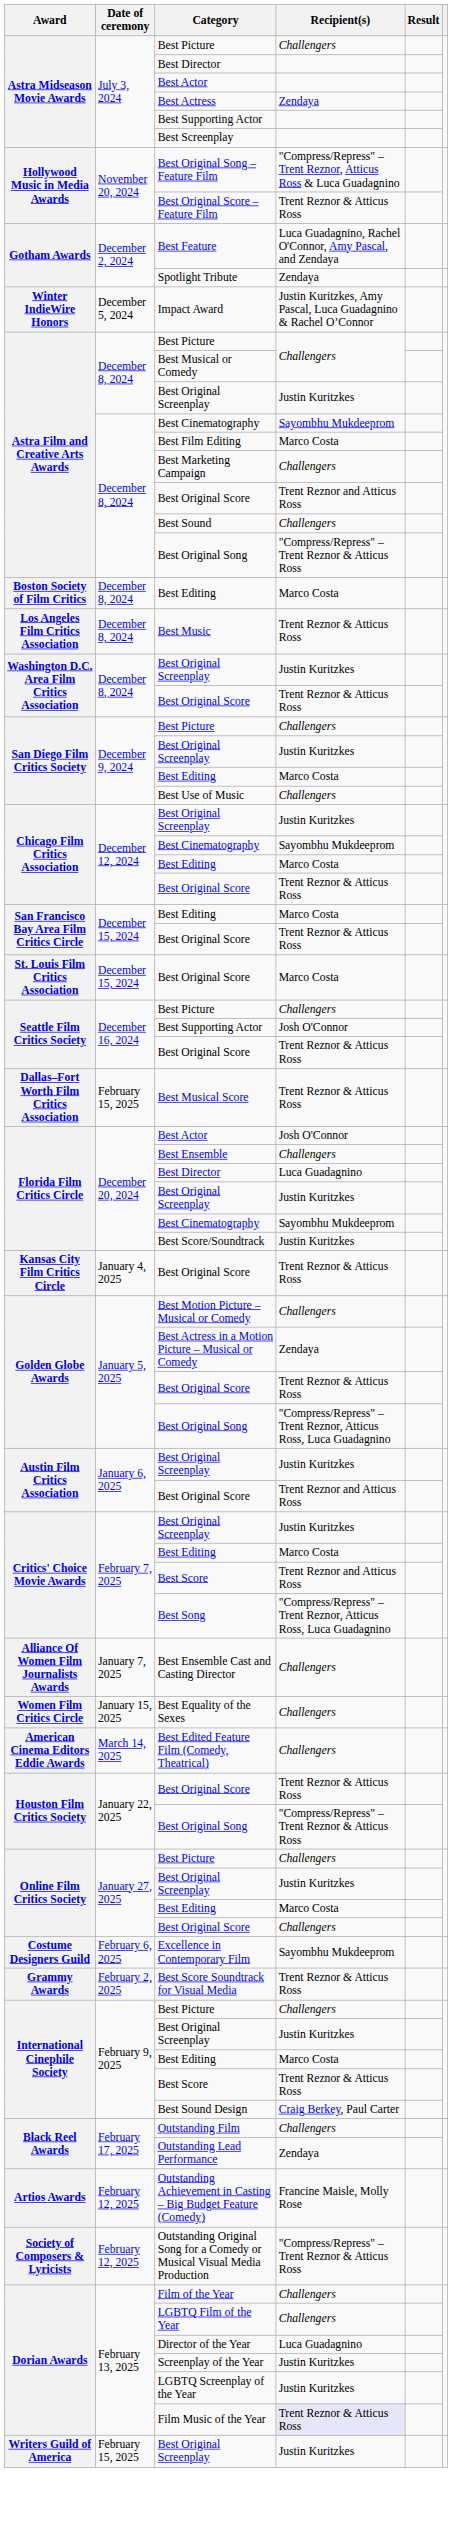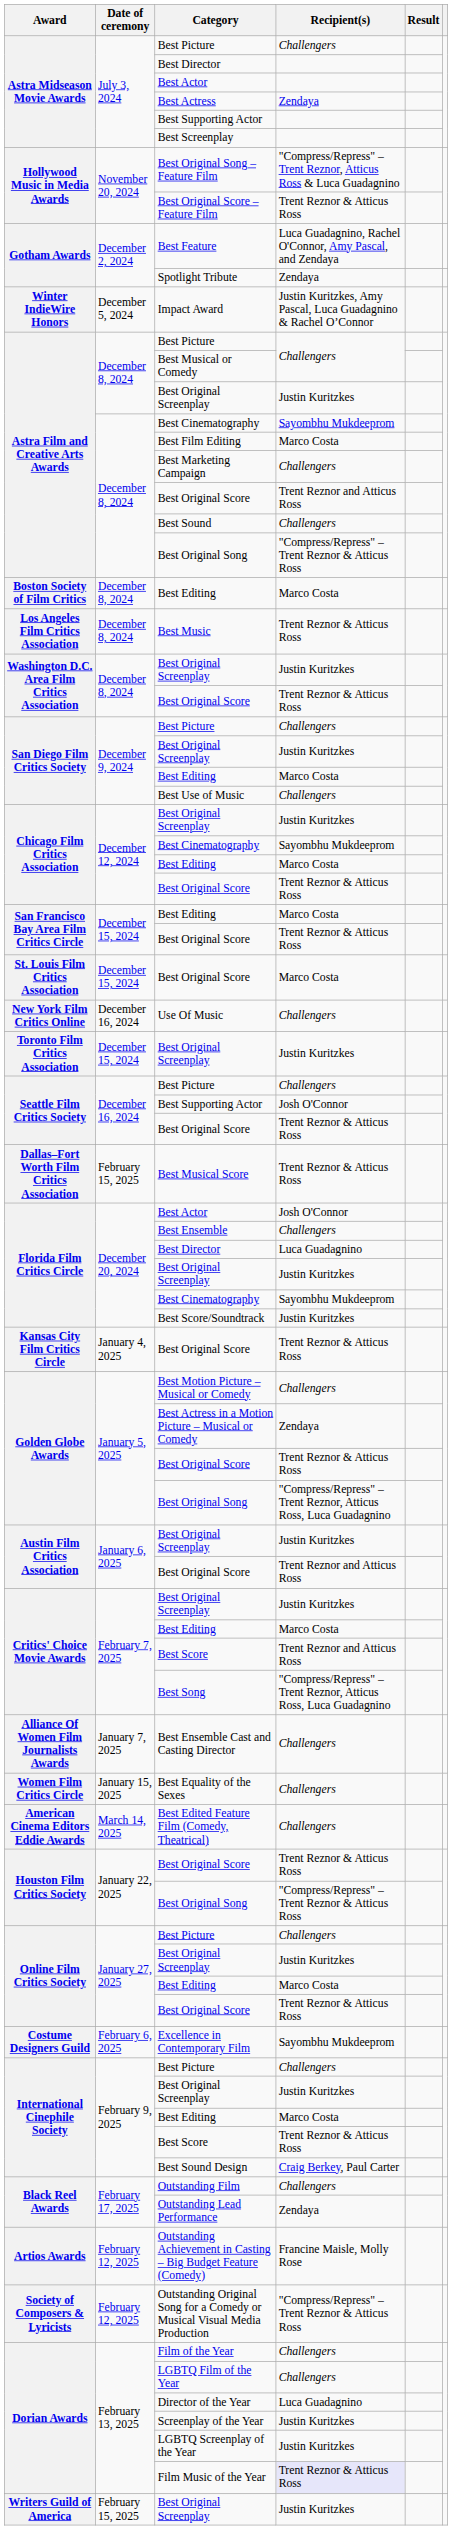+ row: New York Film Critics Online | December 16, 2024 | Use Of Music | Challengers
+ row: Toronto Film Critics Association | December 15, 2024 | Best Original Screenplay | Justin Kuritzkes
Online Film Critics Society / Best Original Score | Recipient(s): Challengers -> Trent Reznor & Atticus Ross
- row: Grammy Awards | February 2, 2025 | Best Score Soundtrack for Visual Media | Trent Reznor & Atticus Ross
